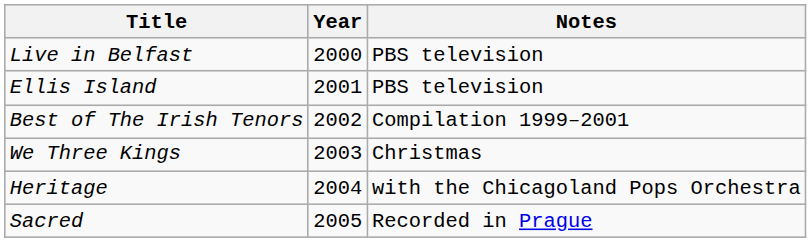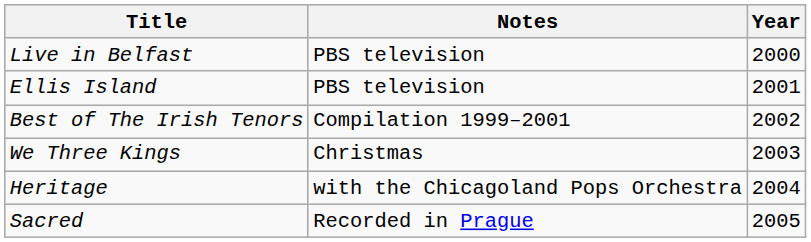columns swapped: Year <-> Notes
